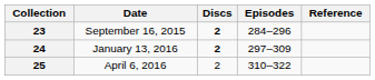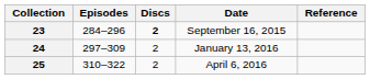columns swapped: Date <-> Episodes
24 | Discs: bold -> normal
